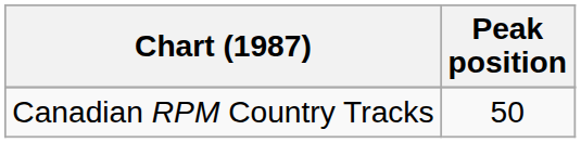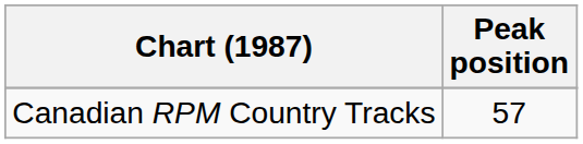Canadian RPM Country Tracks | Peak position: 50 -> 57
